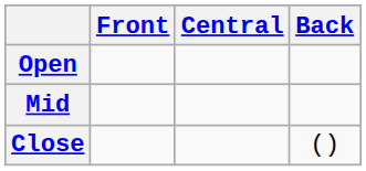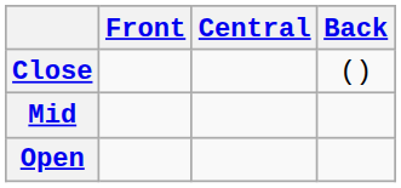rows swapped: Close <-> Open
